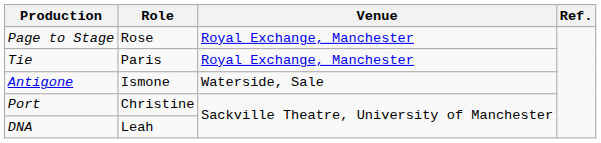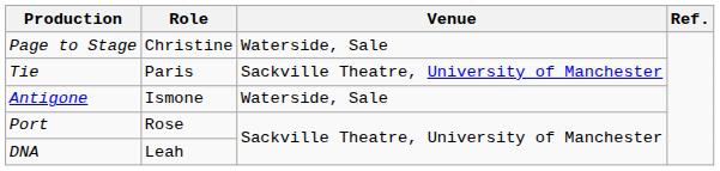Page to Stage | Role: Rose -> Christine
Page to Stage | Venue: Royal Exchange, Manchester -> Waterside, Sale
Tie | Venue: Royal Exchange, Manchester -> Sackville Theatre, University of Manchester
Port | Role: Christine -> Rose
